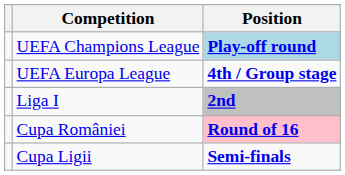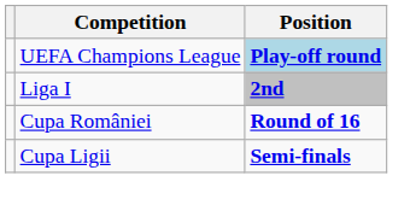- row: UEFA Europa League | 4th / Group stage
Cupa României | Position: pink background -> no background
